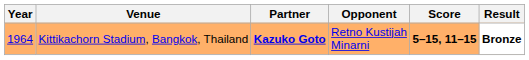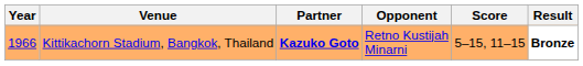Kittikachorn Stadium, Bangkok, Thailand | Year: 1964 -> 1966
Kittikachorn Stadium, Bangkok, Thailand | Score: bold -> normal
